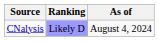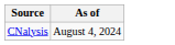- column: Ranking | Likely D
